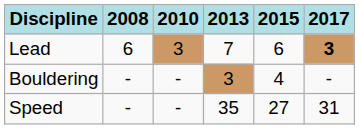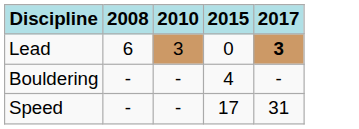- column: 2013 | 7 | 3 | 35
Lead | 2015: 6 -> 0
Speed | 2015: 27 -> 17
